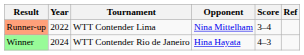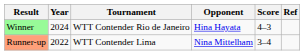rows swapped: Runner-up <-> Winner
